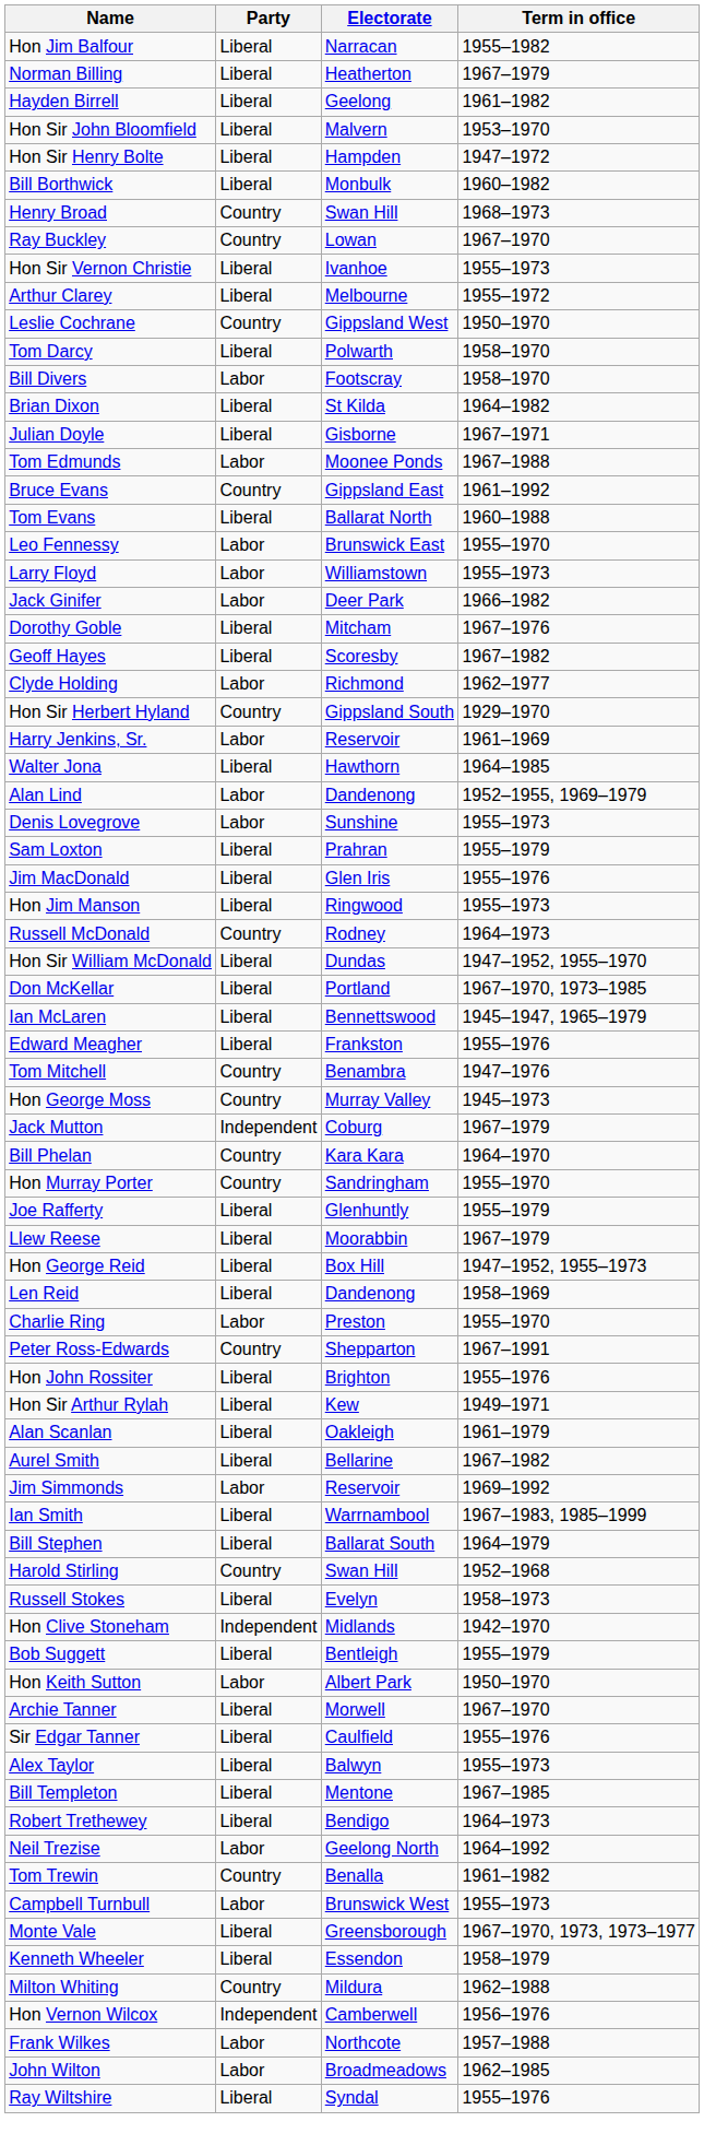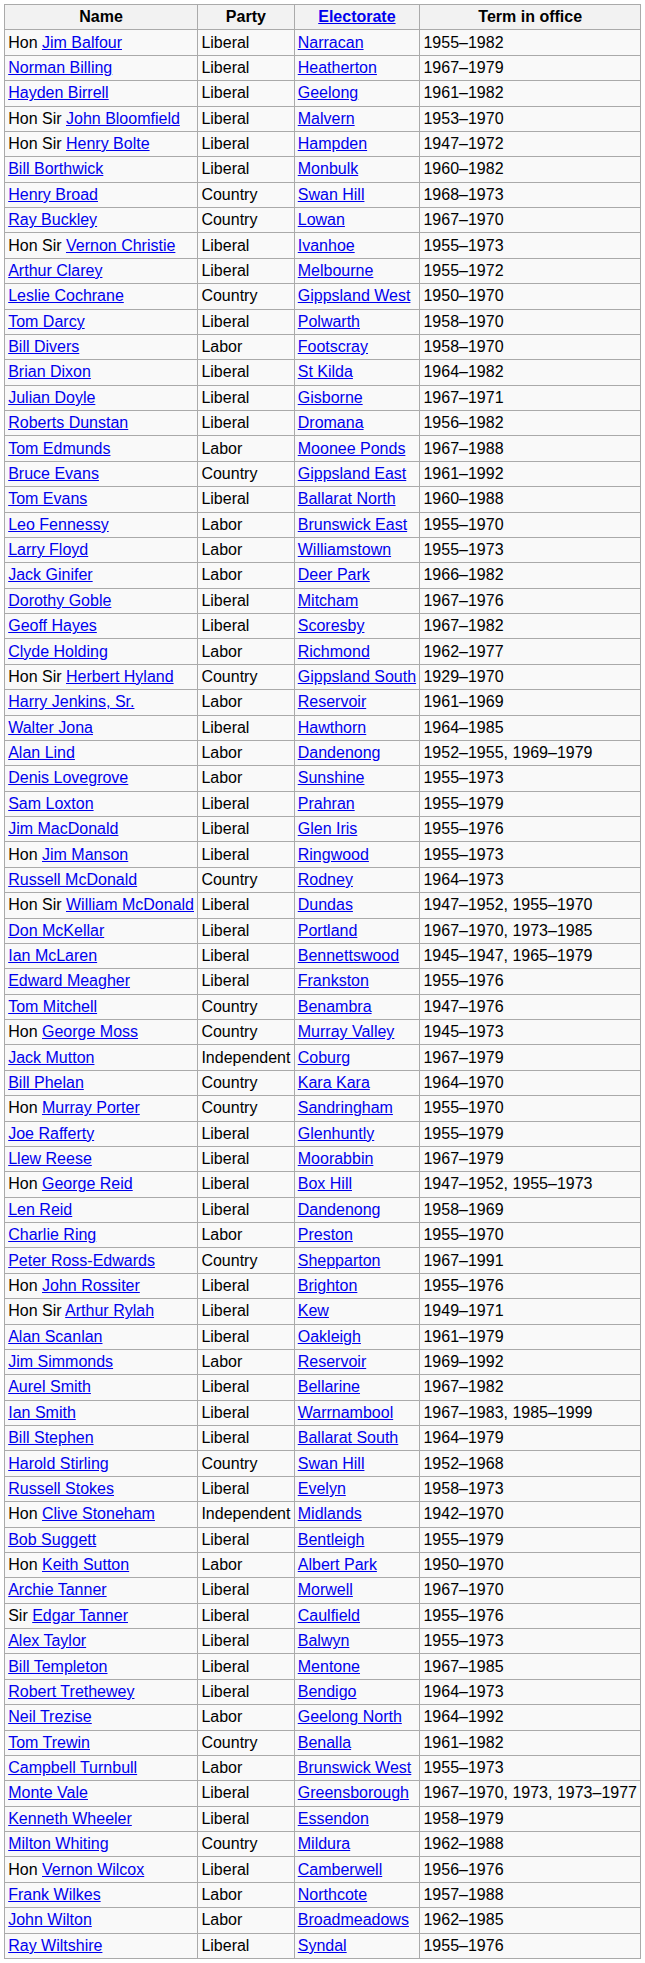+ row: Roberts Dunstan | Liberal | Dromana | 1956–1982
rows swapped: Jim Simmonds <-> Aurel Smith
Hon Vernon Wilcox | Party: Independent -> Liberal
